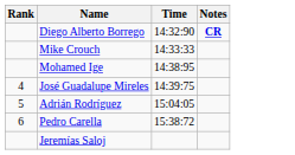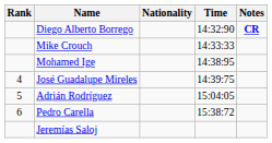+ column: Nationality
